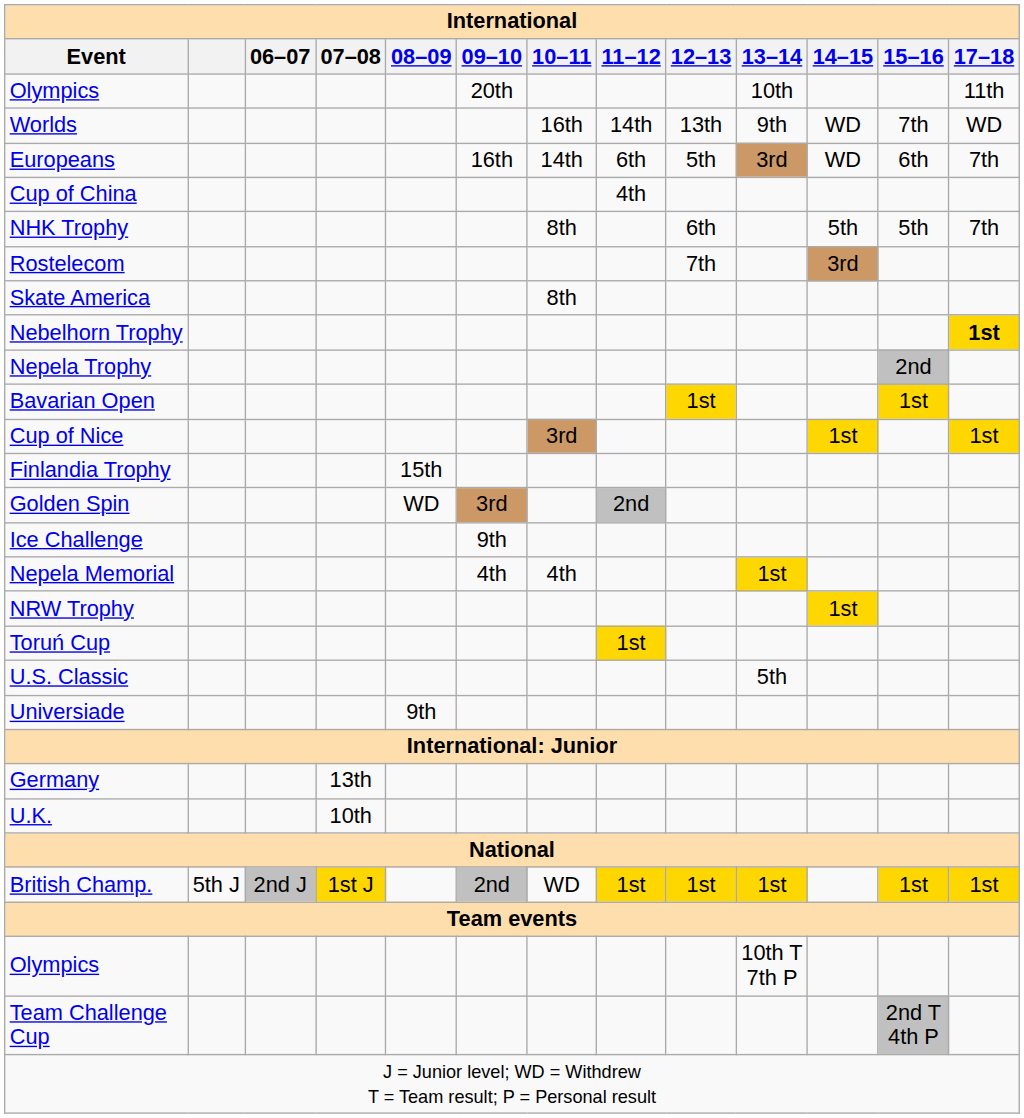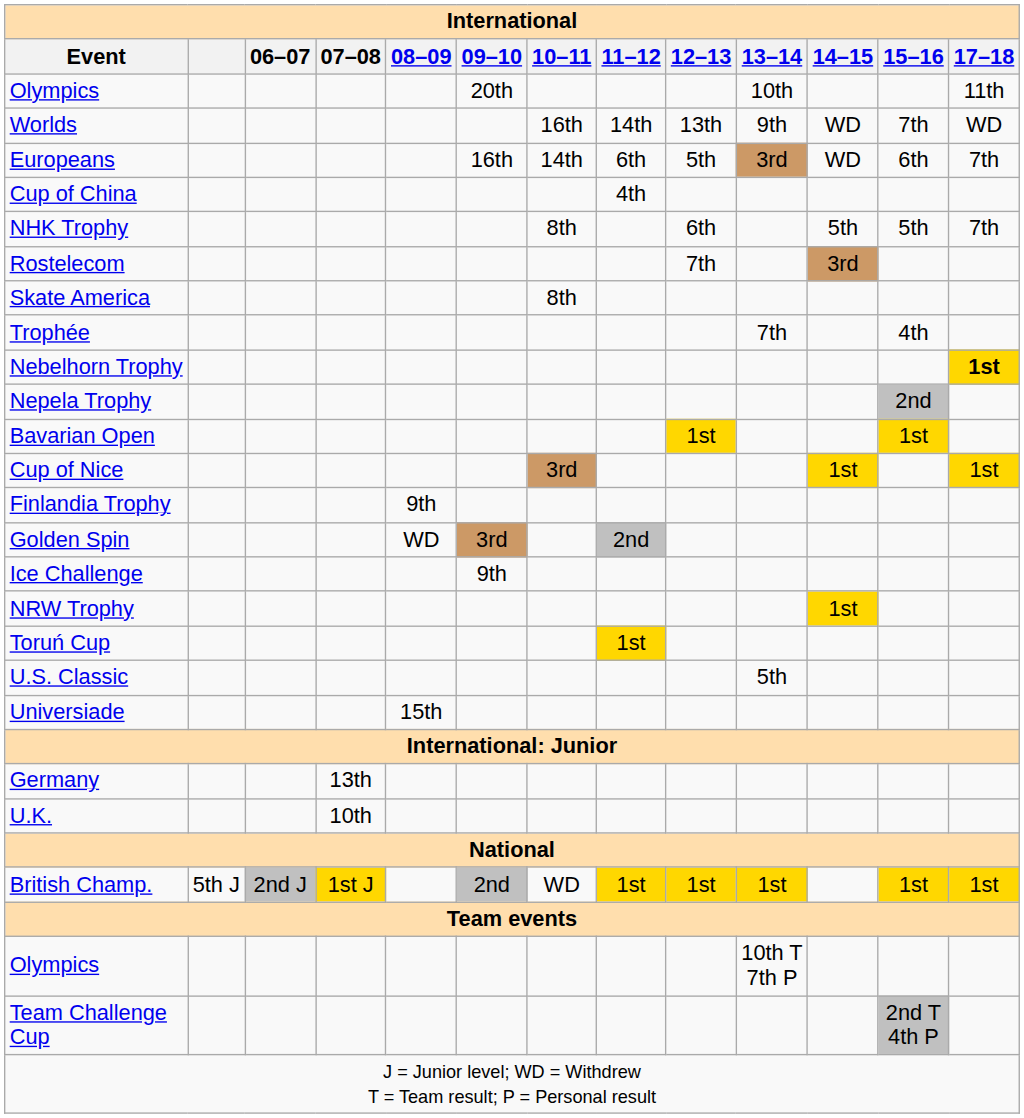+ row: Trophée | 7th | 4th
Finlandia Trophy | 08–09: 15th -> 9th
- row: Nepela Memorial | 4th | 4th | 1st
Universiade | 08–09: 9th -> 15th
